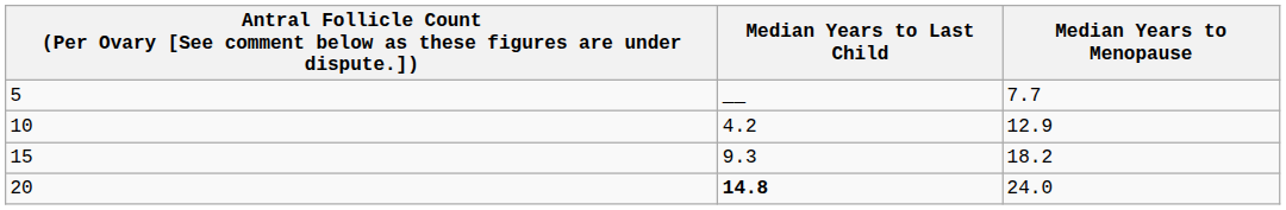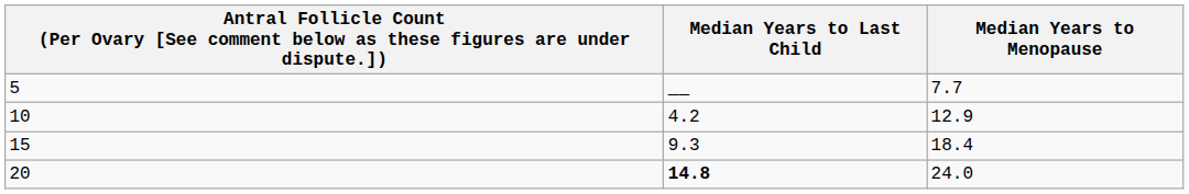15 | Median Years to Menopause: 18.2 -> 18.4
